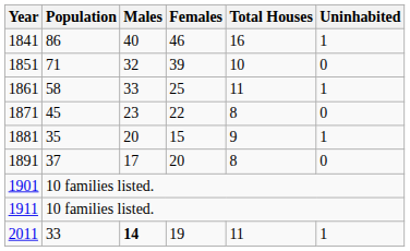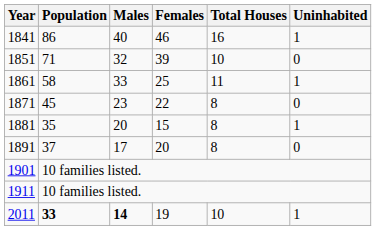1881 | Total Houses: 9 -> 8
2011 | Population: normal -> bold
2011 | Total Houses: 11 -> 10
